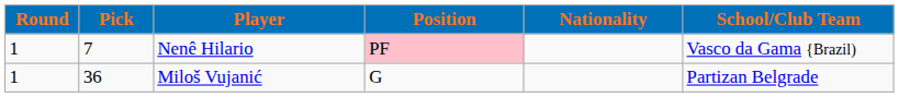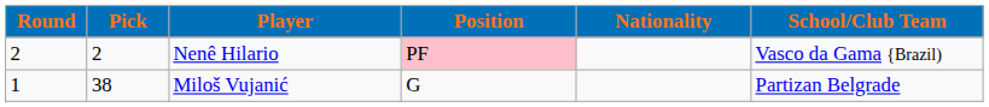Nenê Hilario | Round: 1 -> 2
Nenê Hilario | Pick: 7 -> 2
Miloš Vujanić | Pick: 36 -> 38
